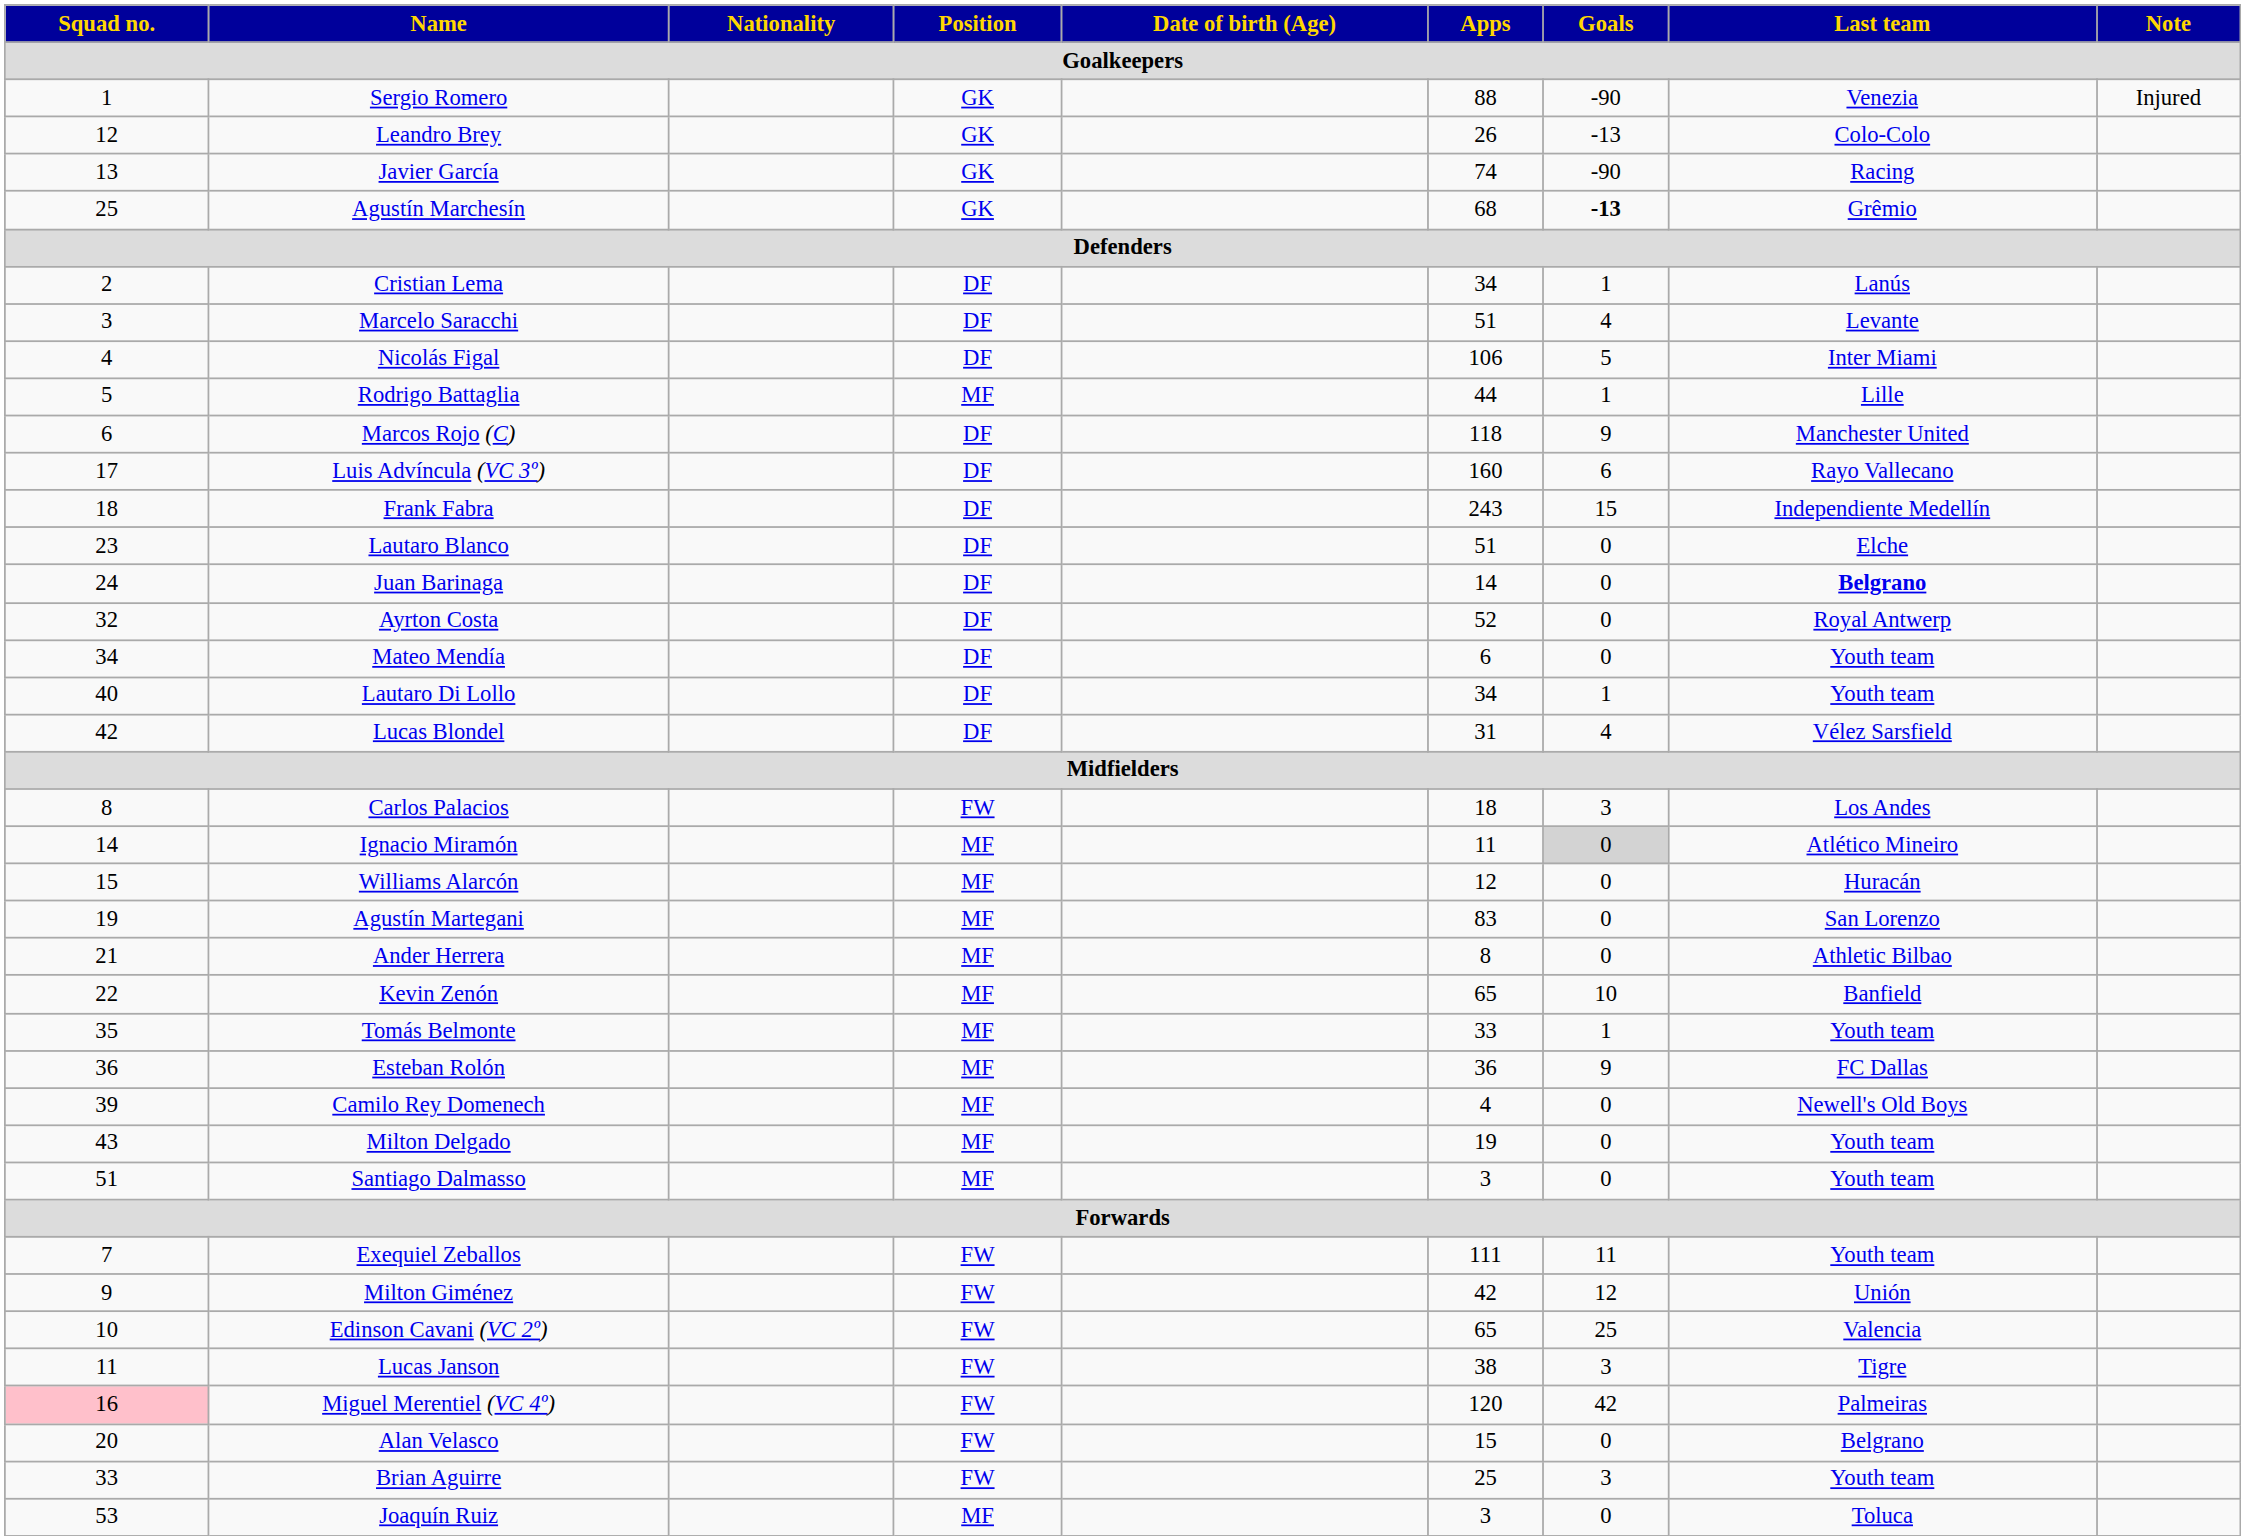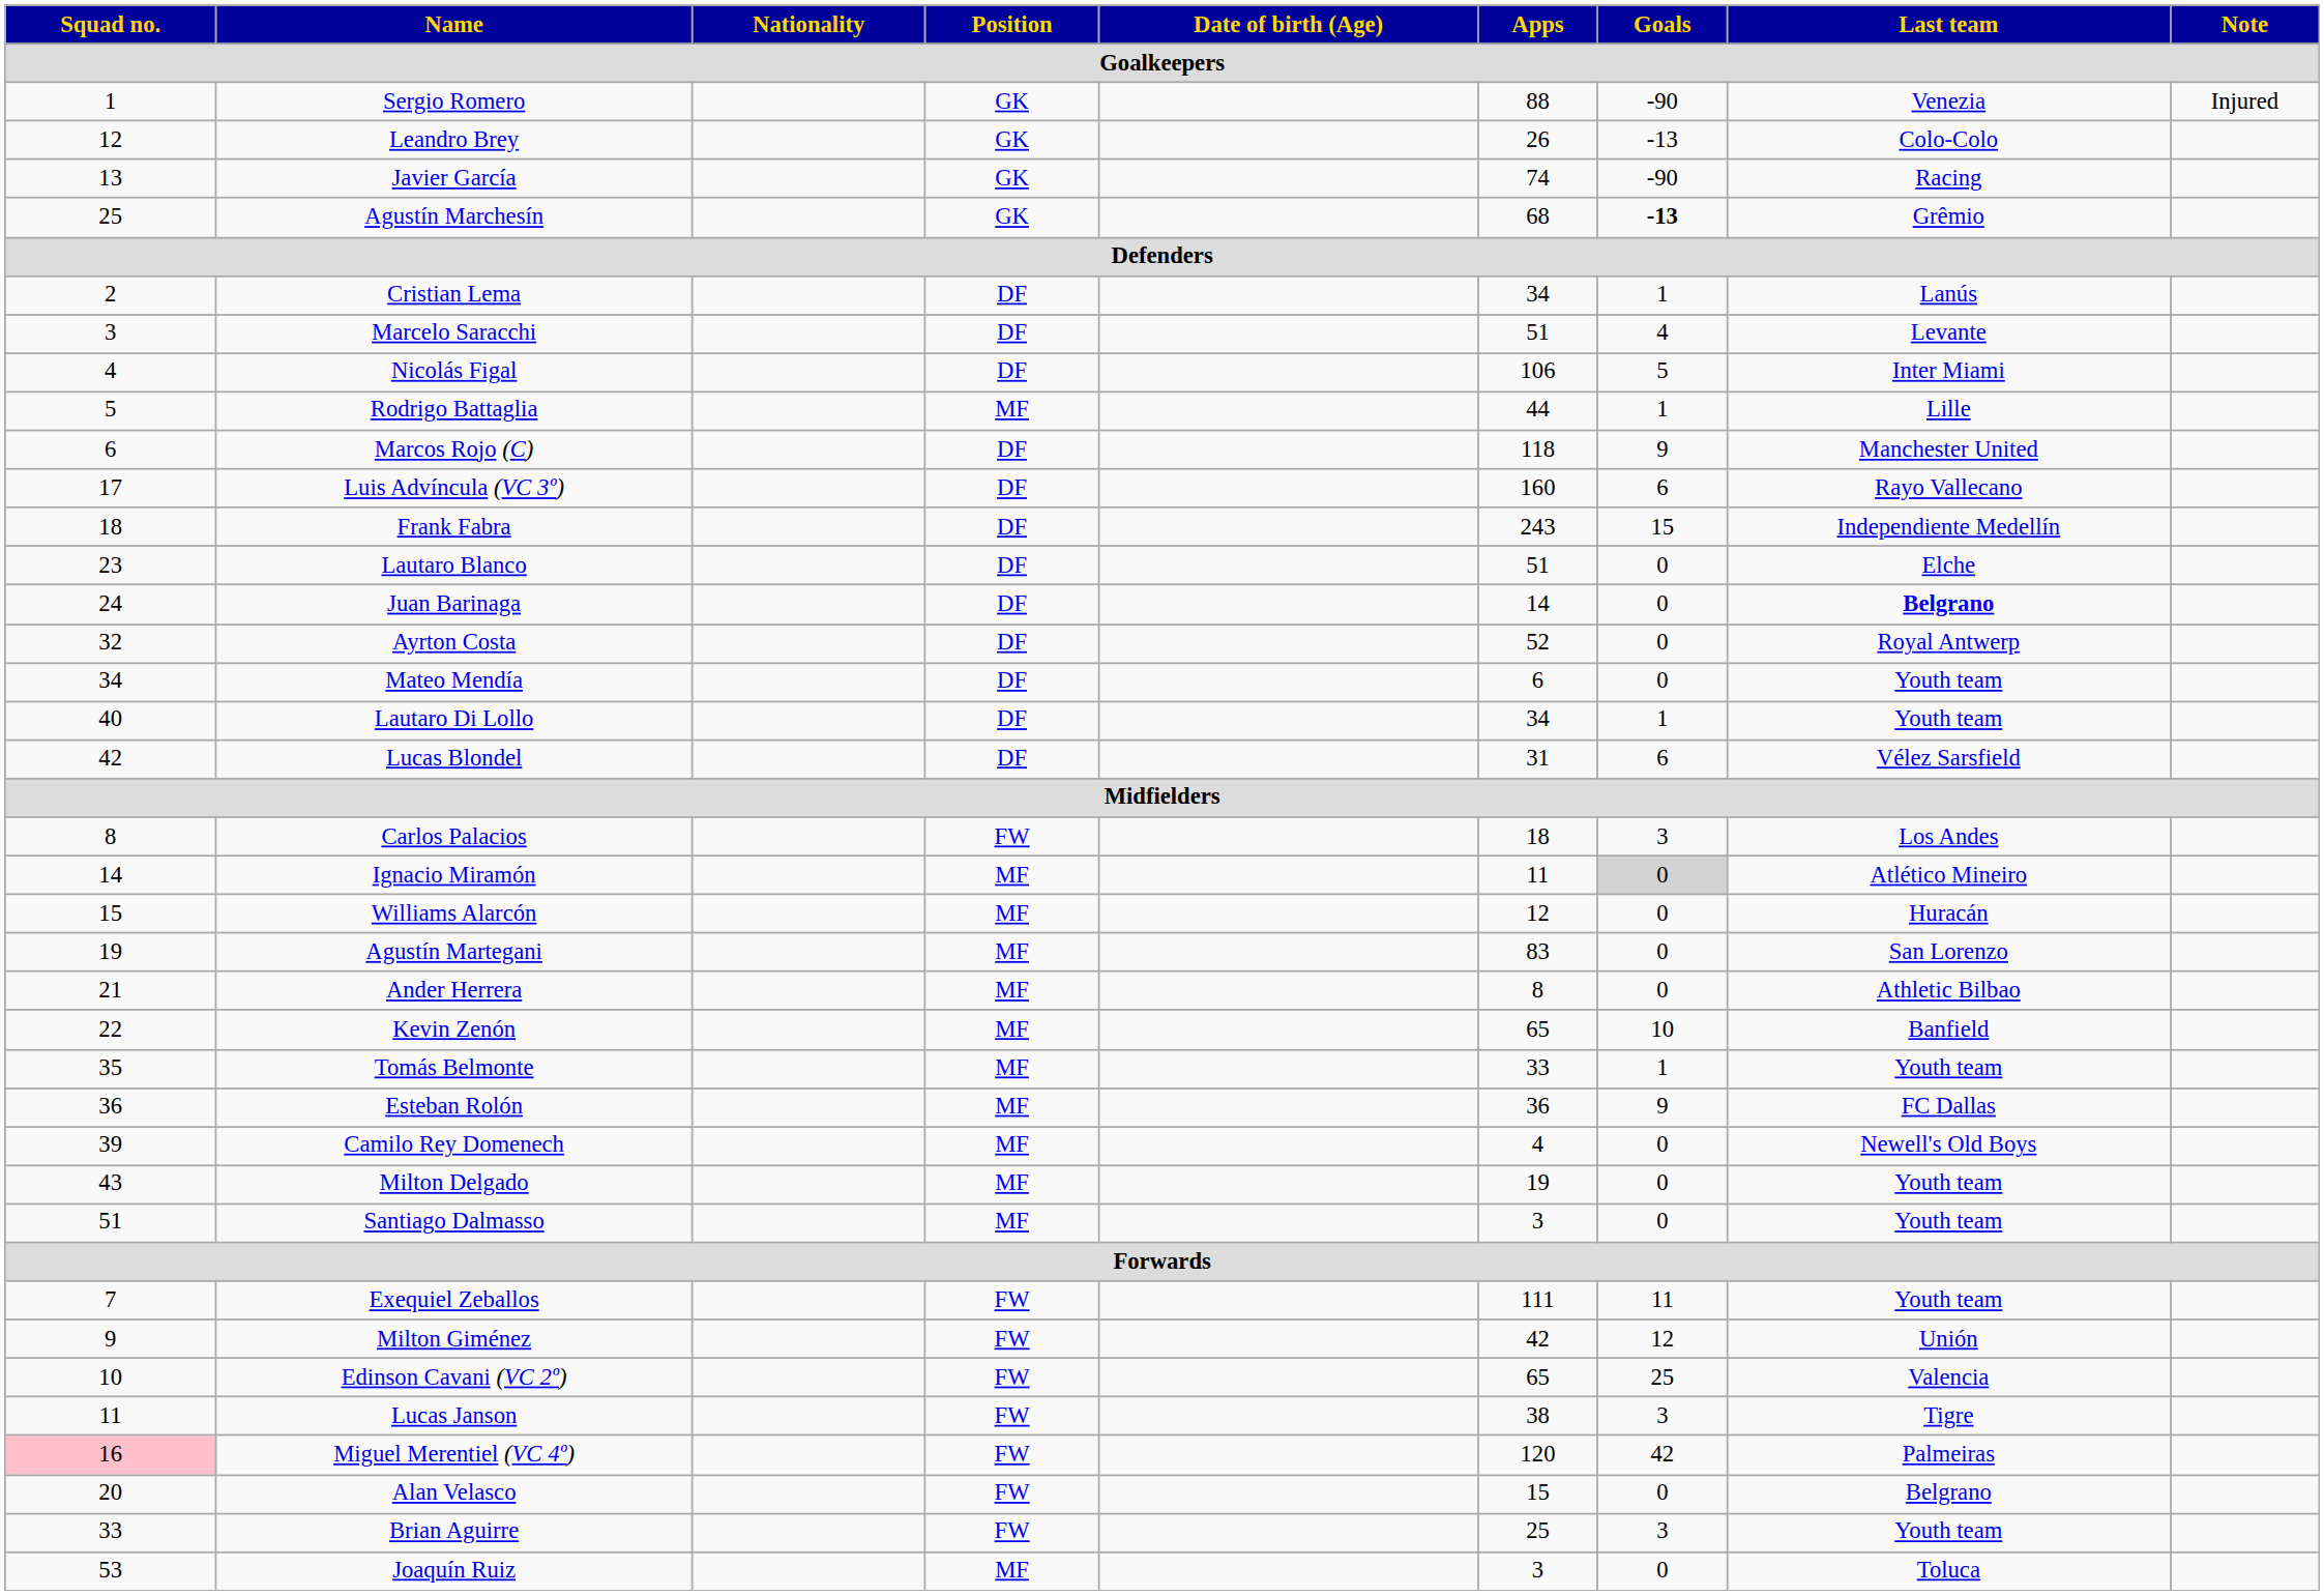Lucas Blondel | Goals: 4 -> 6
